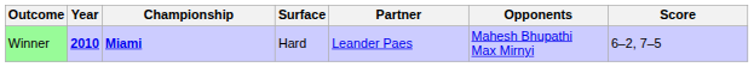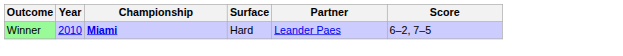- column: Opponents | Mahesh Bhupathi Max Mirnyi
Winner | Year: bold -> normal
